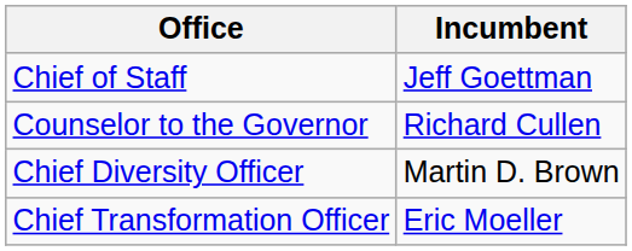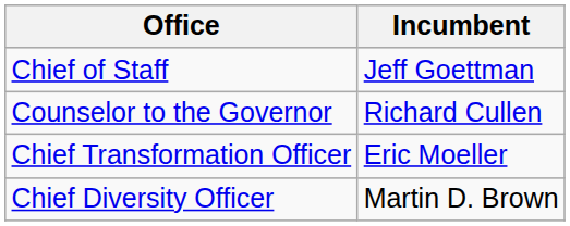rows swapped: Chief Diversity Officer <-> Chief Transformation Officer
